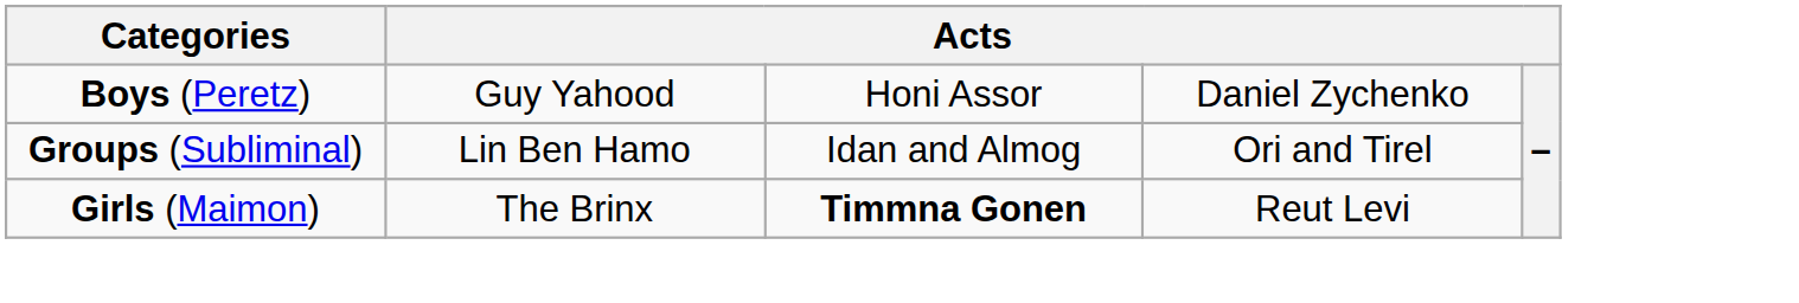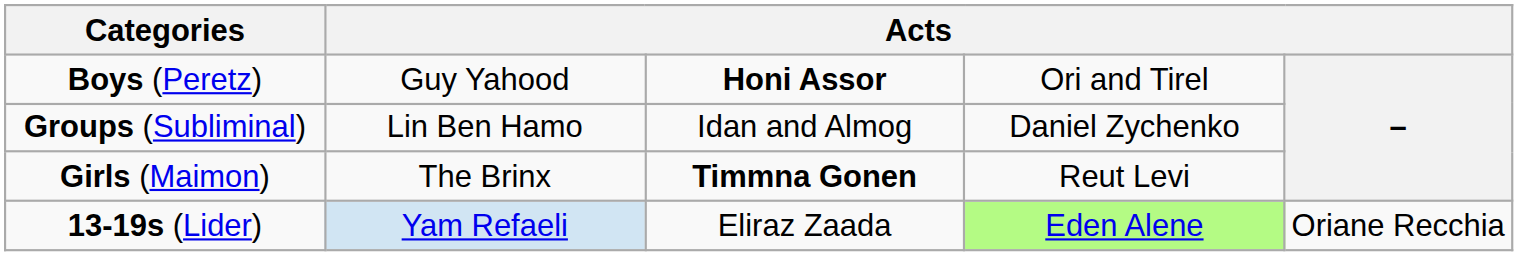Boys (Peretz) | column 3: normal -> bold
Boys (Peretz) | column 4: Daniel Zychenko -> Ori and Tirel
Groups (Subliminal) | column 4: Ori and Tirel -> Daniel Zychenko
+ row: 13-19s (Lider) | Yam Refaeli | Eliraz Zaada | Eden Alene | Oriane Recchia
